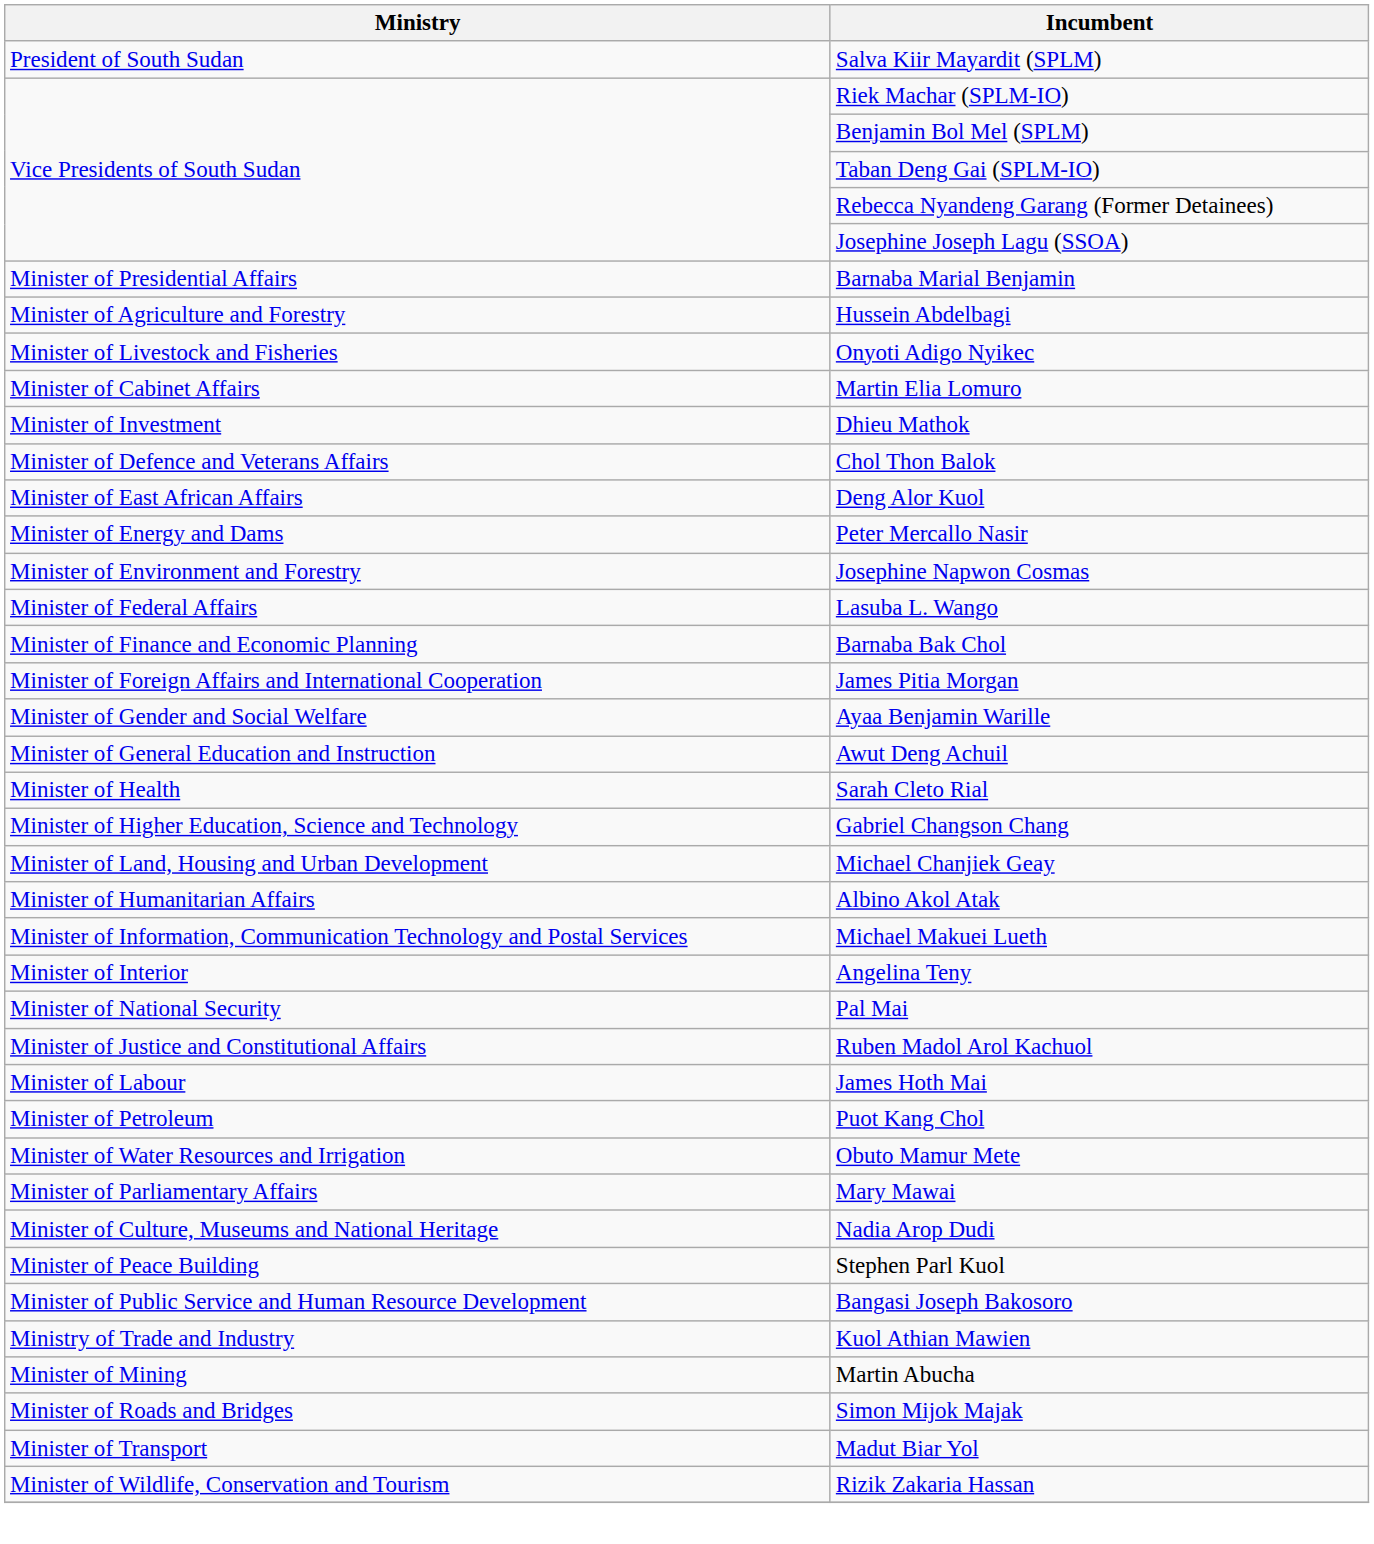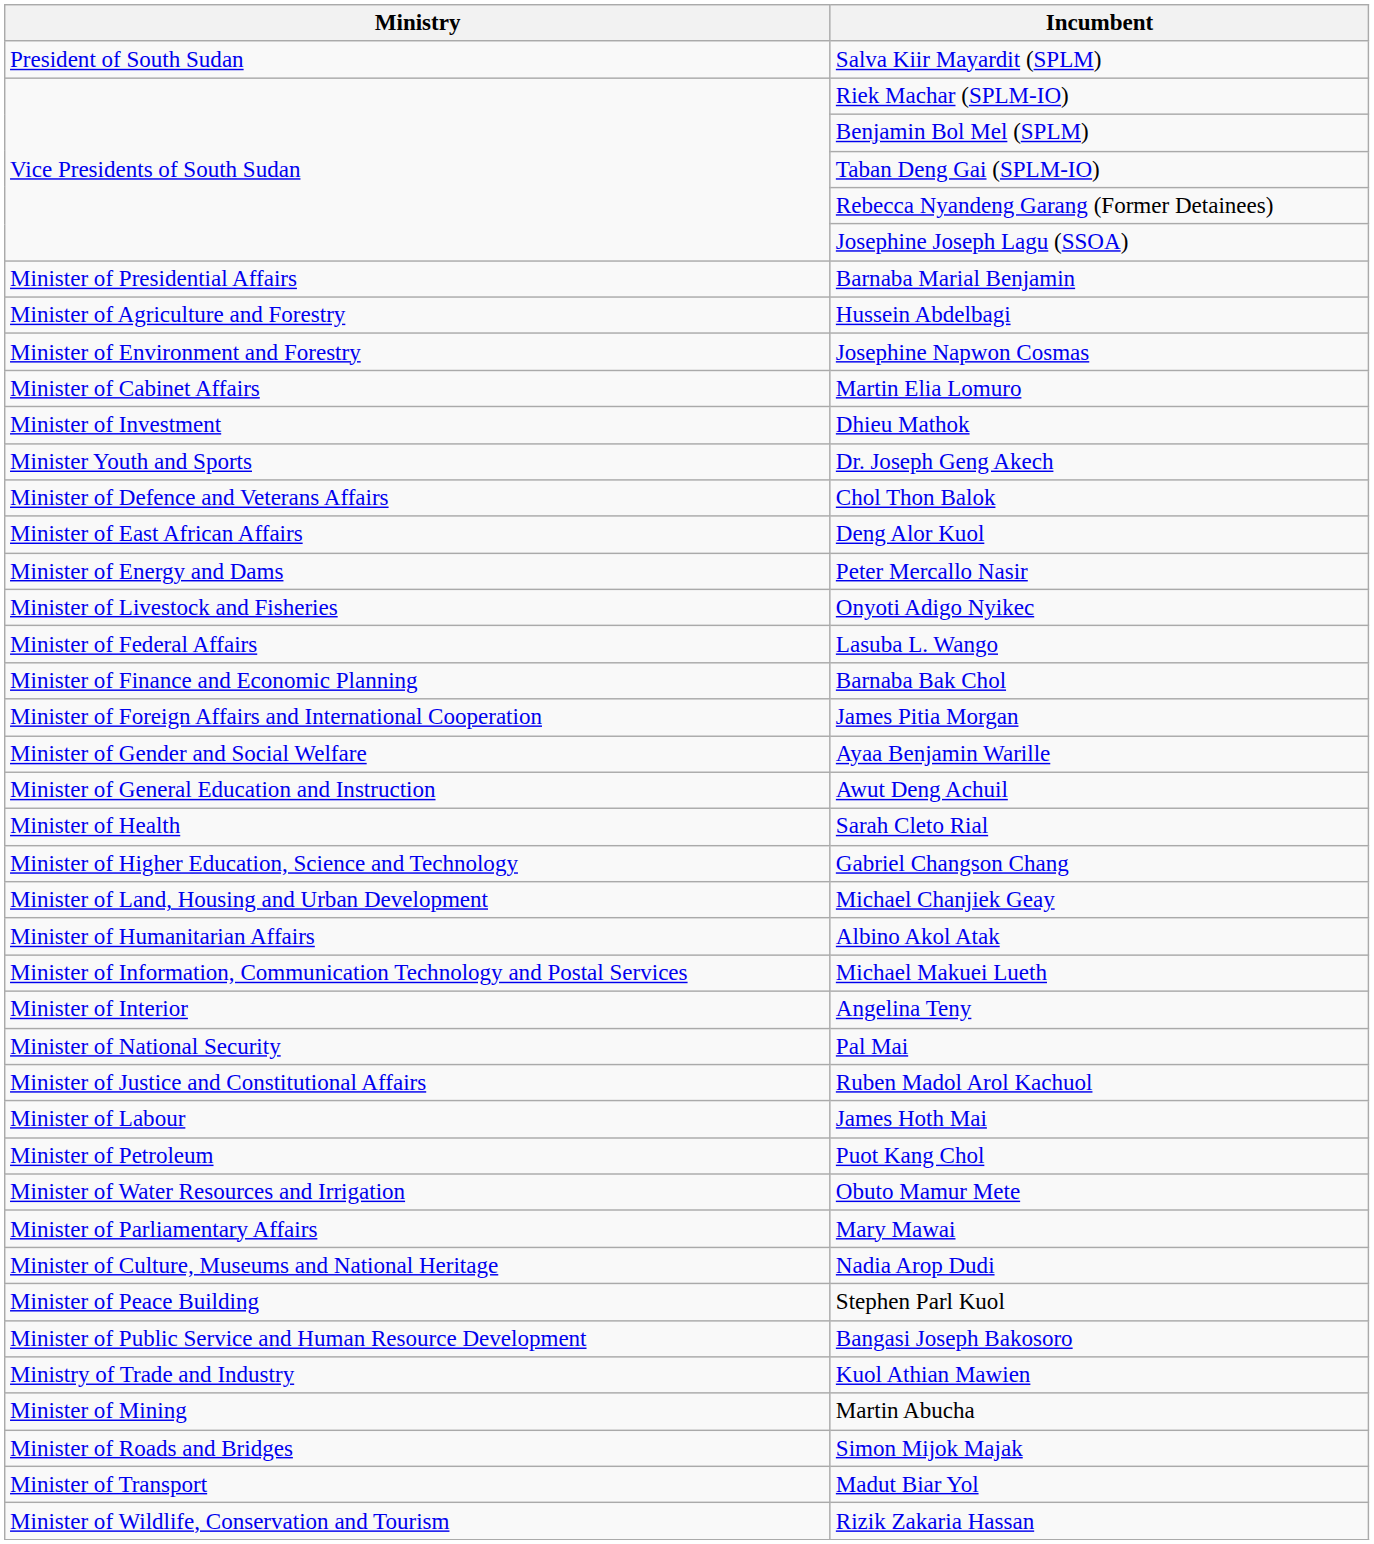rows swapped: Onyoti Adigo Nyikec <-> Josephine Napwon Cosmas
+ row: Minister Youth and Sports | Dr. Joseph Geng Akech
